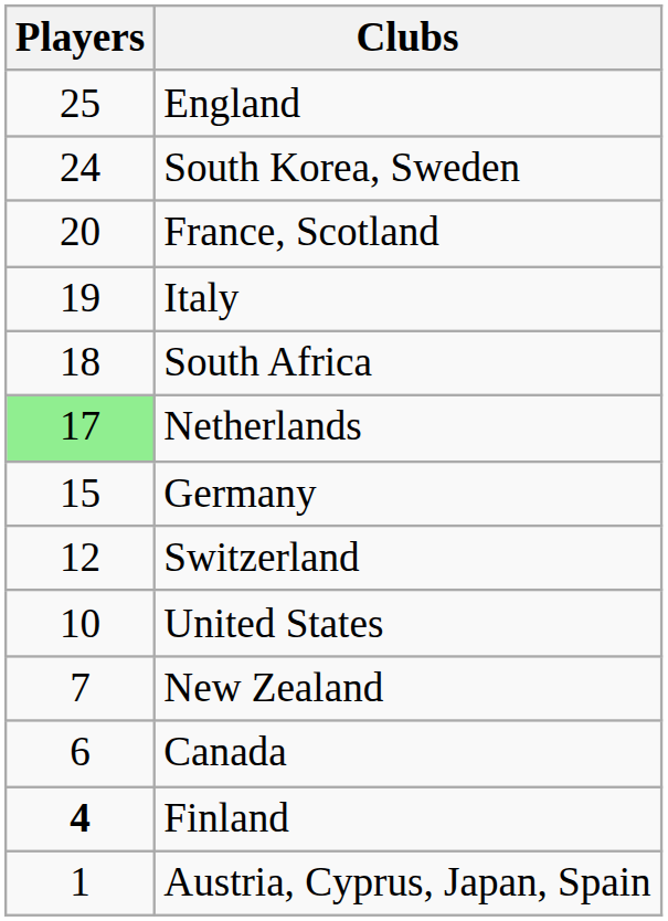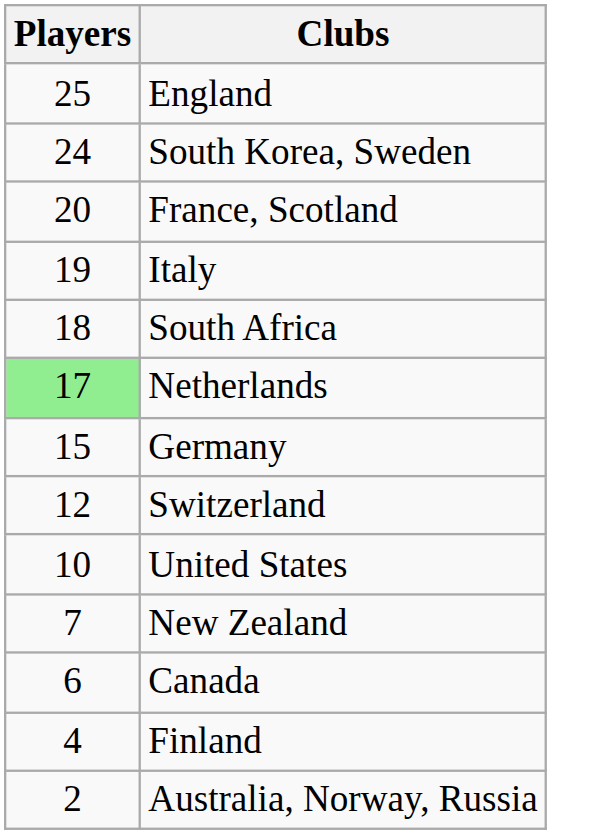Finland | Players: bold -> normal
+ row: 2 | Australia, Norway, Russia
- row: 1 | Austria, Cyprus, Japan, Spain
